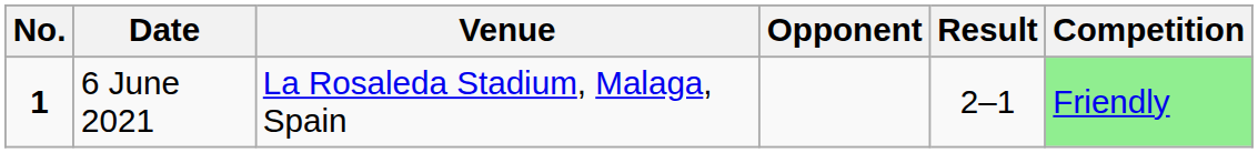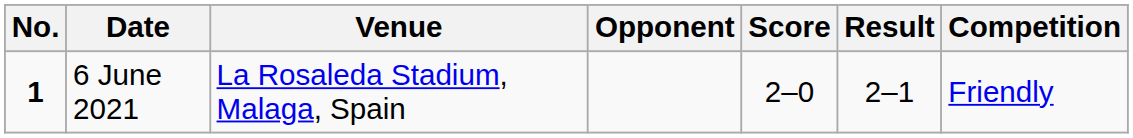+ column: Score | 2–0
6 June 2021 | Competition: lightgreen background -> no background
